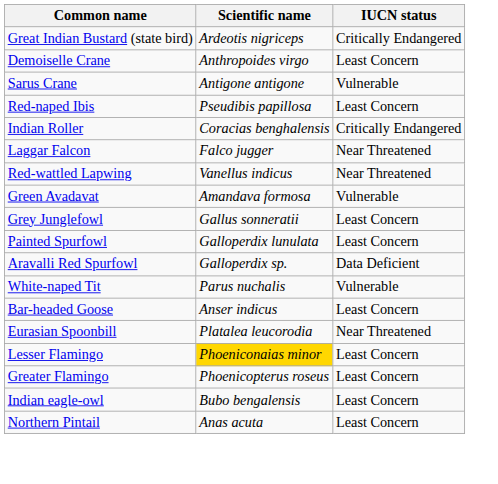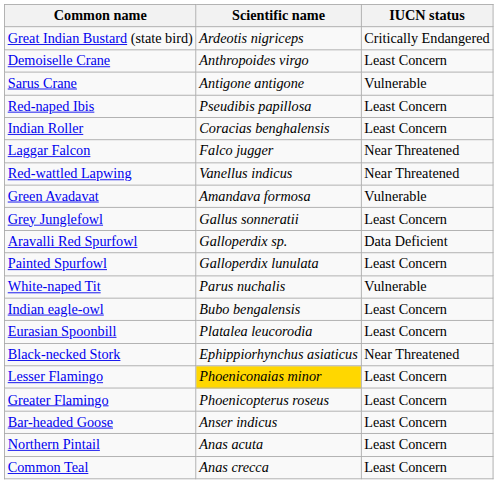Indian Roller | IUCN status: Critically Endangered -> Least Concern
rows swapped: Painted Spurfowl <-> Aravalli Red Spurfowl
rows swapped: Indian eagle-owl <-> Bar-headed Goose
Eurasian Spoonbill | IUCN status: Near Threatened -> Least Concern
+ row: Black-necked Stork | Ephippiorhynchus asiaticus | Near Threatened
+ row: Common Teal | Anas crecca | Least Concern
